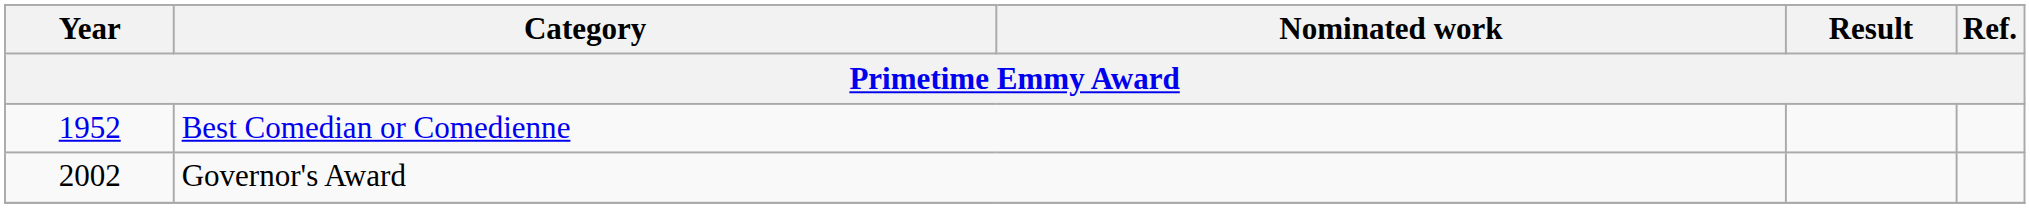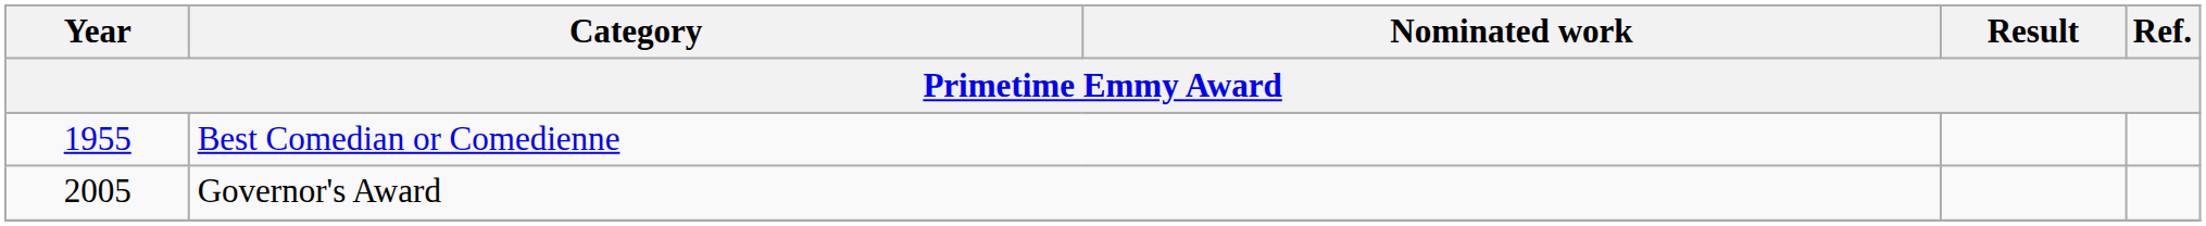Best Comedian or Comedienne | Year: 1952 -> 1955
Governor's Award | Year: 2002 -> 2005
